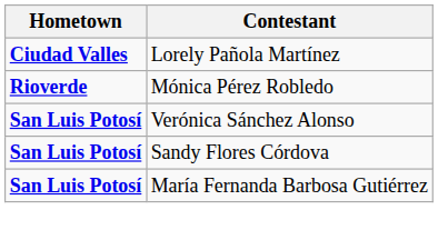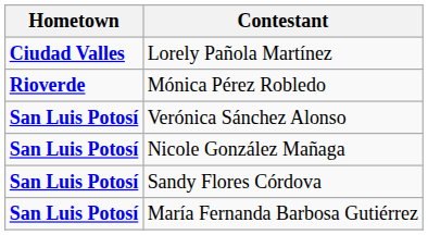+ row: San Luis Potosí | Nicole González Mañaga
